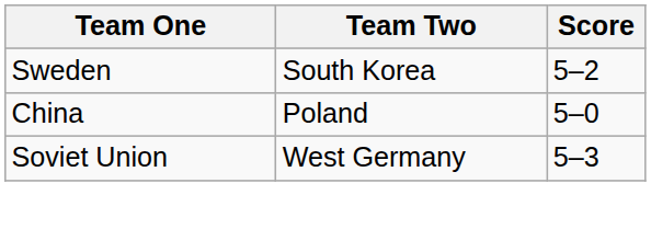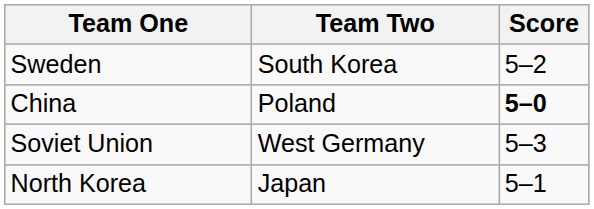China | Score: normal -> bold
+ row: North Korea | Japan | 5–1
